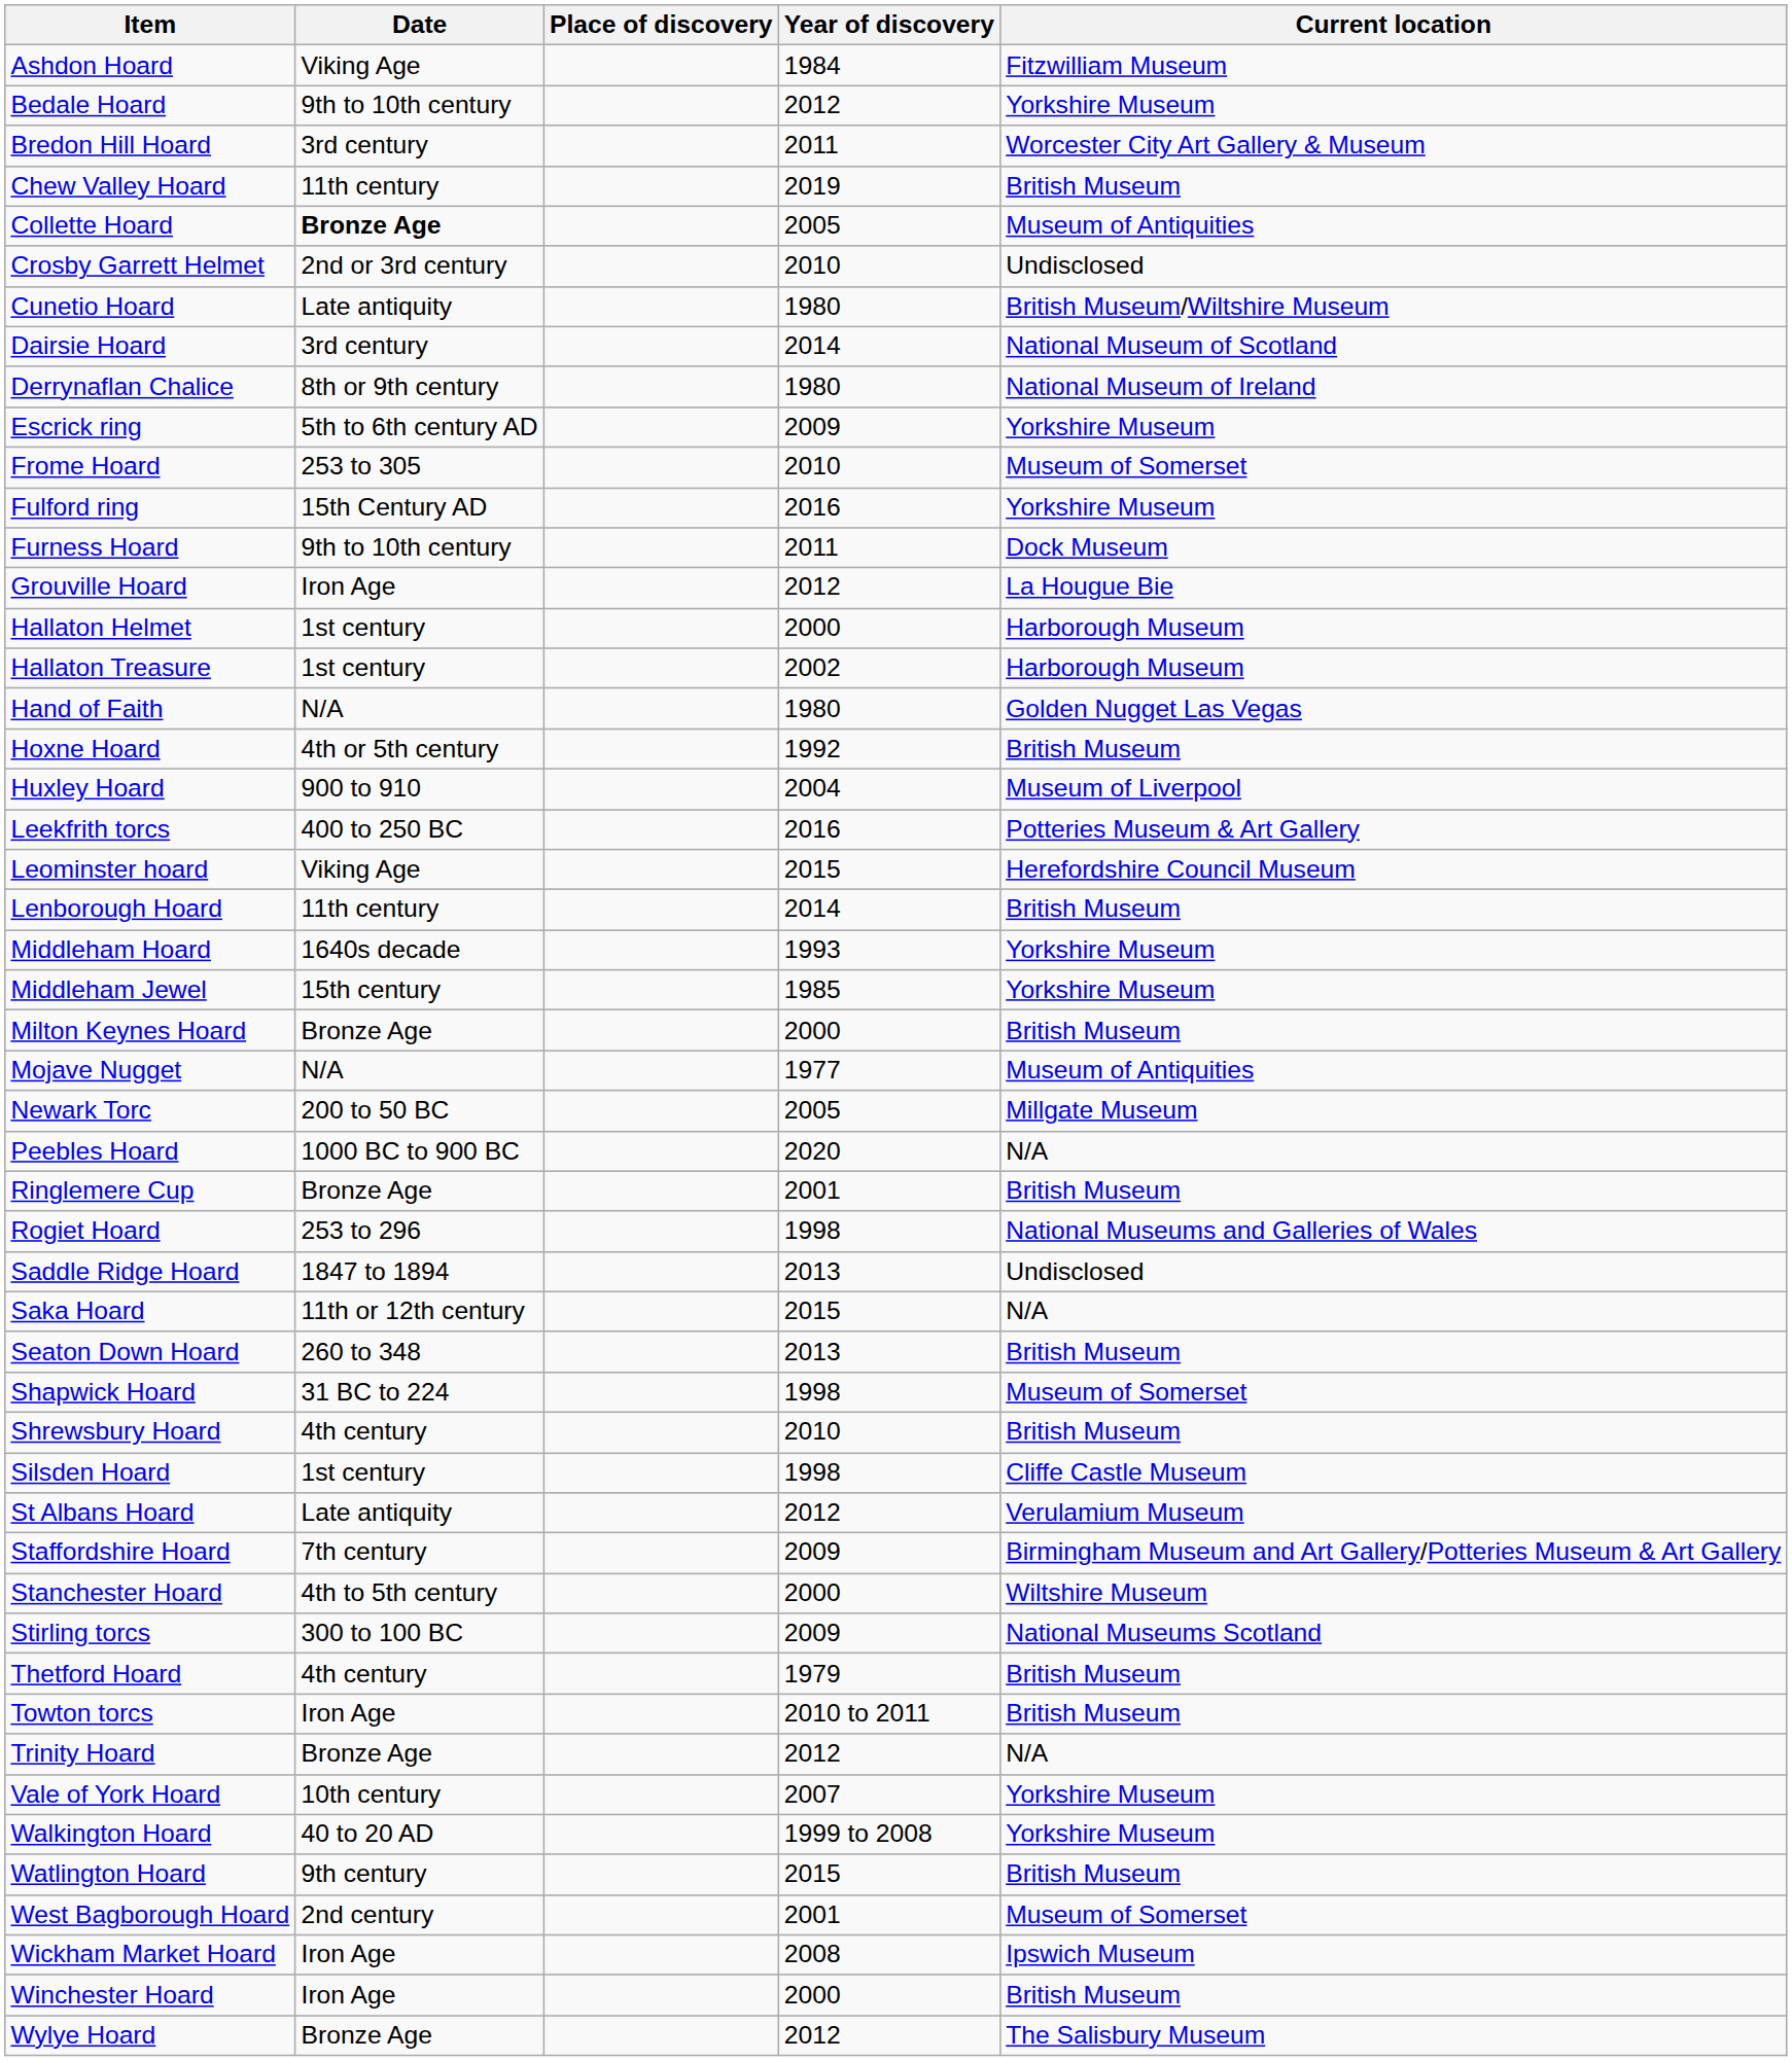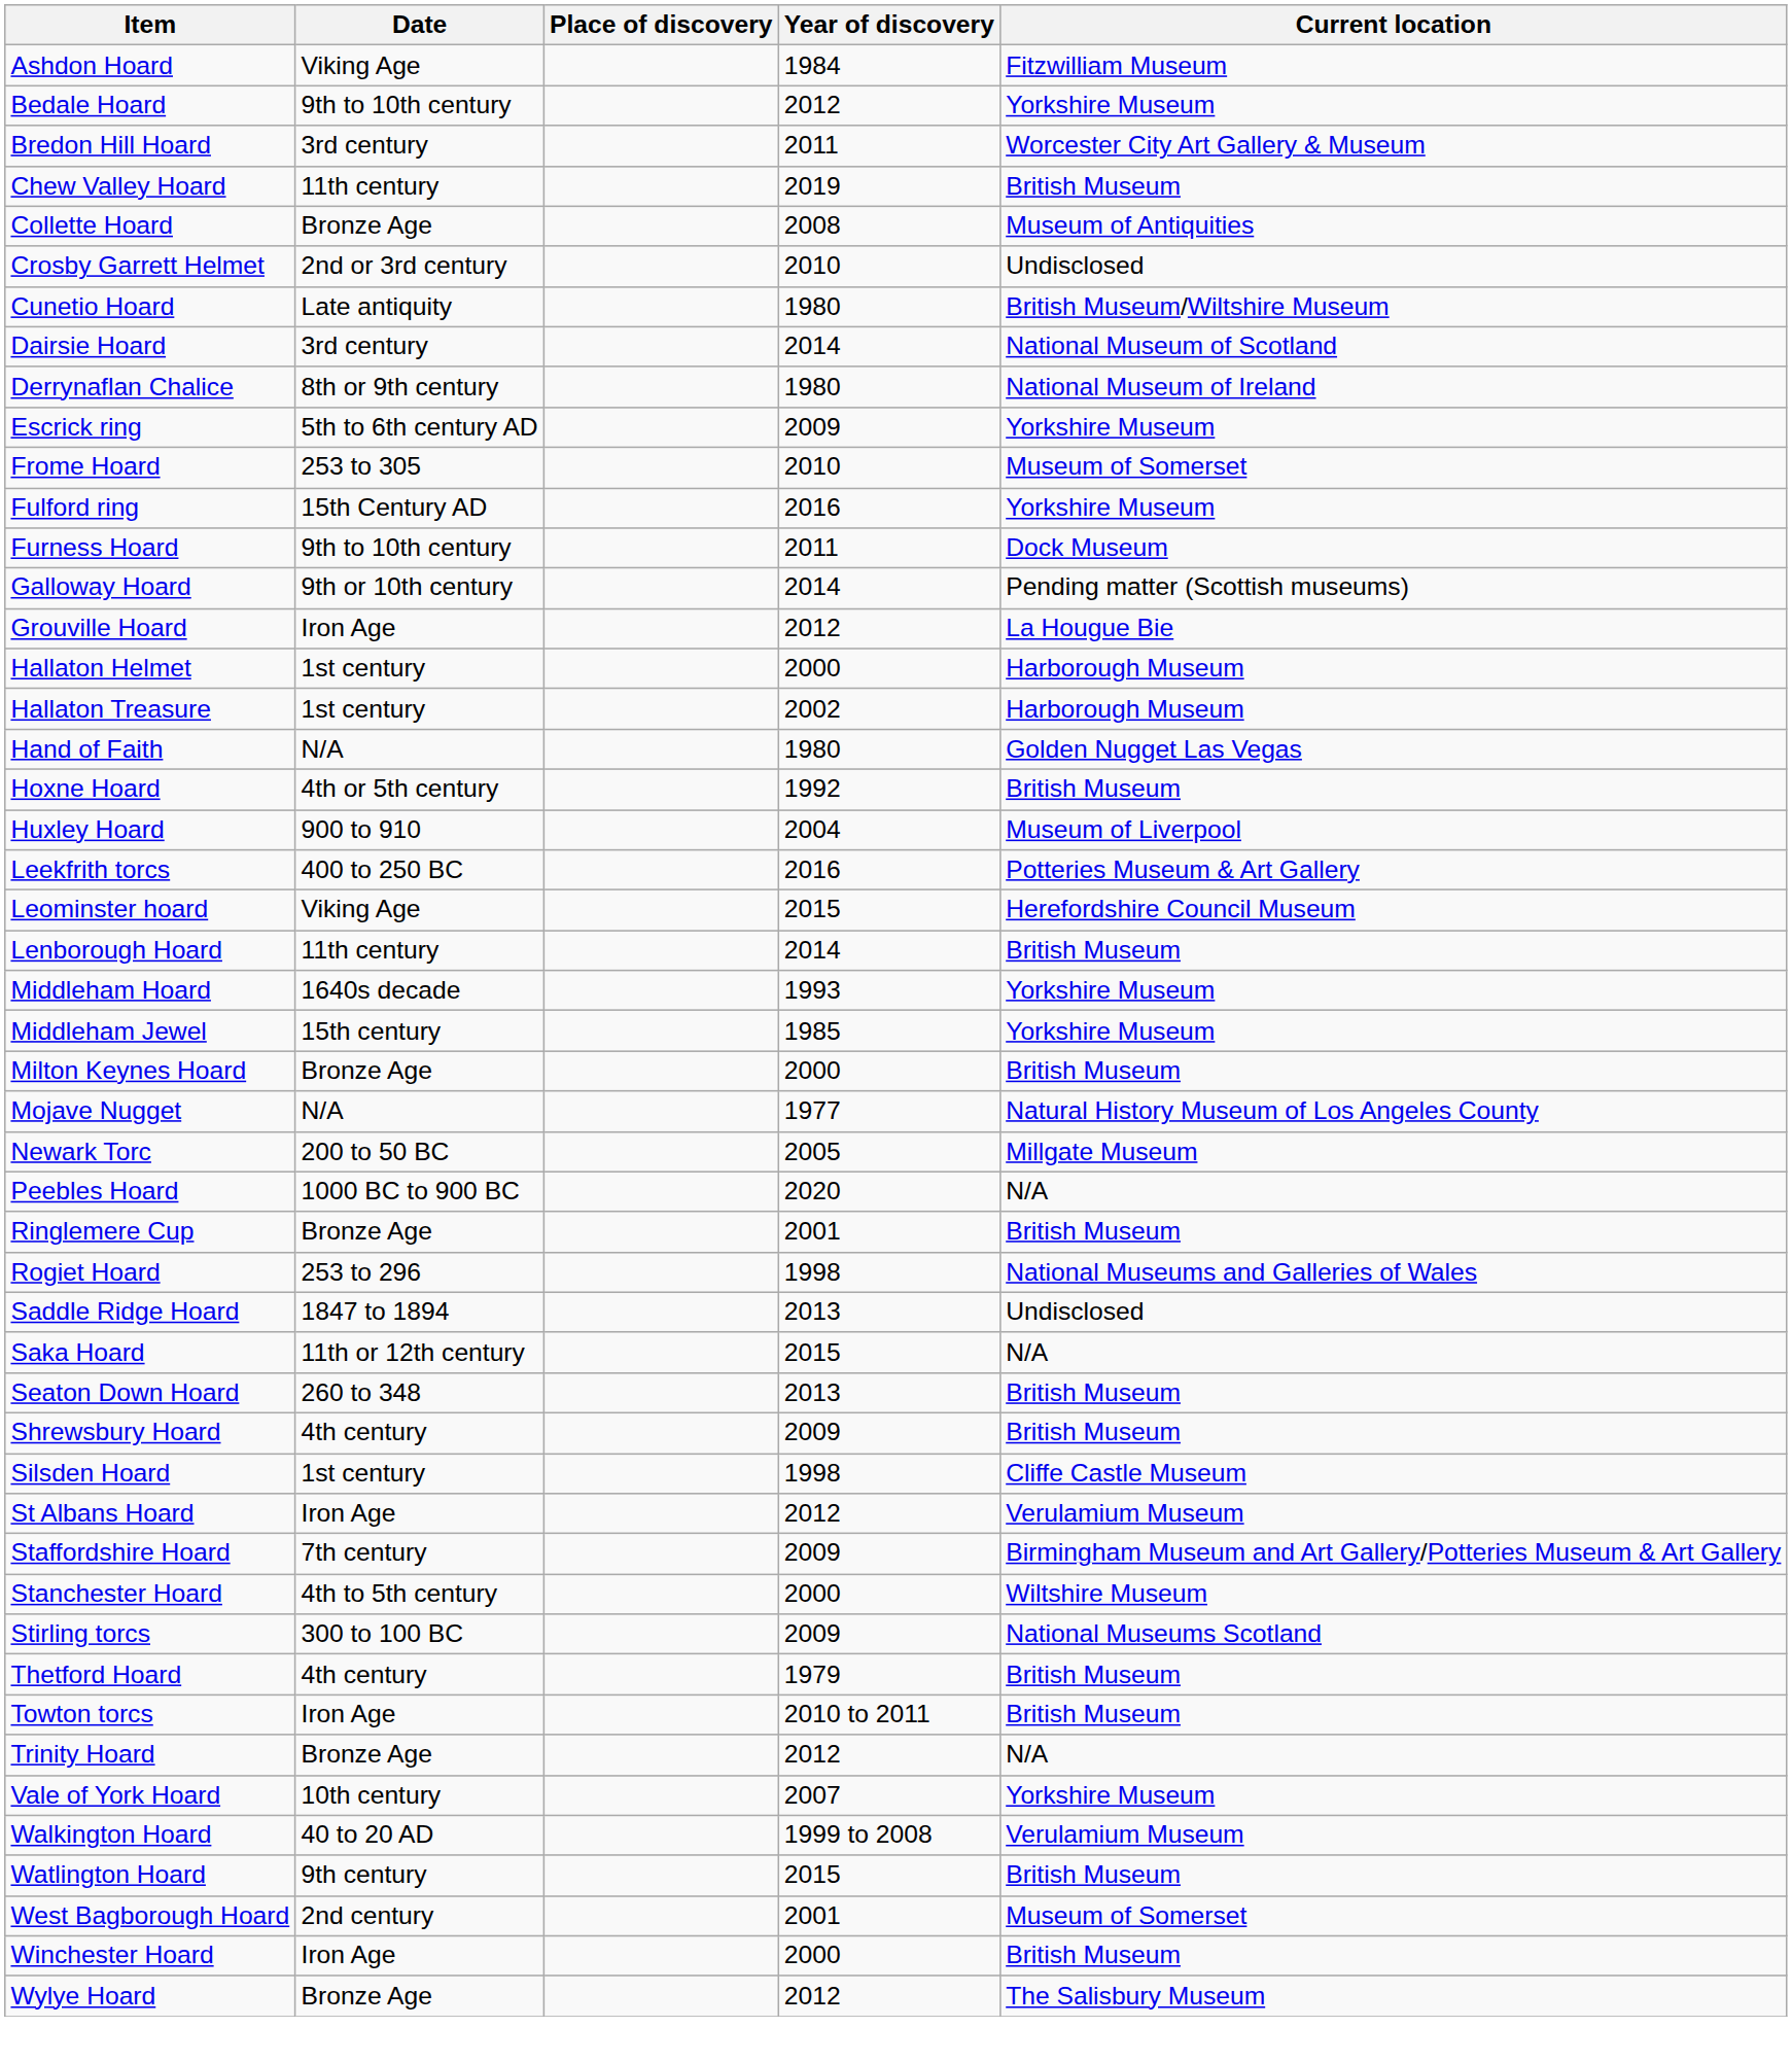Collette Hoard | Date: bold -> normal
Collette Hoard | Year of discovery: 2005 -> 2008
+ row: Galloway Hoard | 9th or 10th century | 2014 | Pending matter (Scottish museums)
Mojave Nugget | Current location: Museum of Antiquities -> Natural History Museum of Los Angeles County
- row: Shapwick Hoard | 31 BC to 224 | 1998 | Museum of Somerset
Shrewsbury Hoard | Year of discovery: 2010 -> 2009
St Albans Hoard | Date: Late antiquity -> Iron Age
Walkington Hoard | Current location: Yorkshire Museum -> Verulamium Museum
- row: Wickham Market Hoard | Iron Age | 2008 | Ipswich Museum
